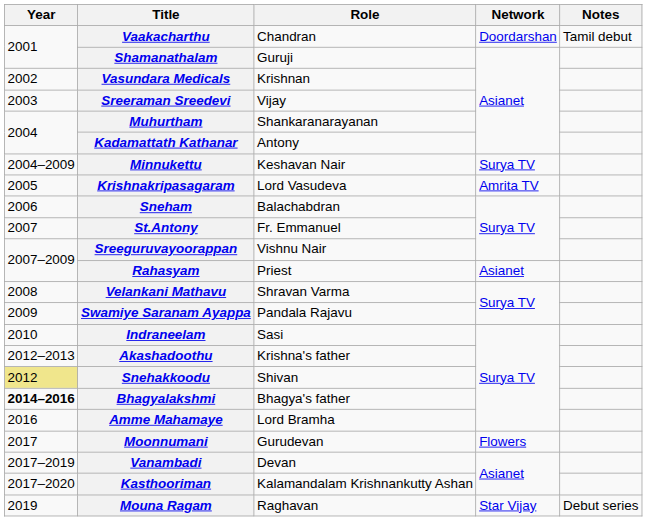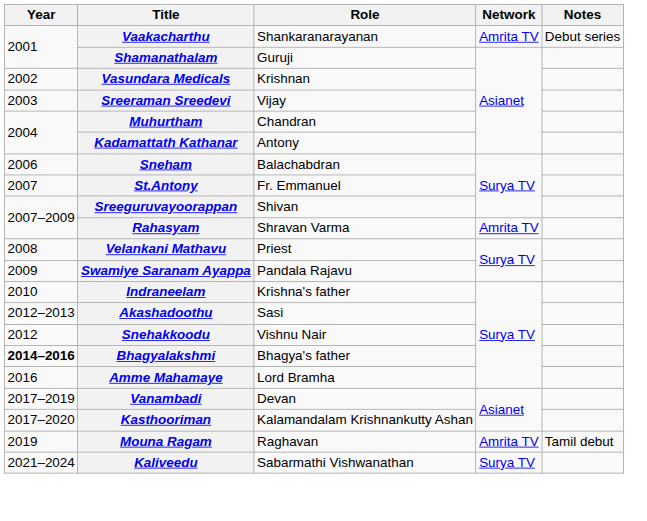Vaakacharthu | Role: Chandran -> Shankaranarayanan
Vaakacharthu | Network: Doordarshan -> Amrita TV
Vaakacharthu | Notes: Tamil debut -> Debut series
Muhurtham | Role: Shankaranarayanan -> Chandran
- row: 2004–2009 | Minnukettu | Keshavan Nair | Surya TV
- row: 2005 | Krishnakripasagaram | Lord Vasudeva | Amrita TV
Sreeguruvayoorappan | Role: Vishnu Nair -> Shivan
Rahasyam | Role: Priest -> Shravan Varma
Rahasyam | Network: Asianet -> Amrita TV
Velankani Mathavu | Role: Shravan Varma -> Priest
Indraneelam | Role: Sasi -> Krishna's father
Akashadoothu | Role: Krishna's father -> Sasi
Snehakkoodu | Year: khaki background -> no background
Snehakkoodu | Role: Shivan -> Vishnu Nair
- row: 2017 | Moonnumani | Gurudevan | Flowers
Mouna Ragam | Network: Star Vijay -> Amrita TV
Mouna Ragam | Notes: Debut series -> Tamil debut
+ row: 2021–2024 | Kaliveedu | Sabarmathi Vishwanathan | Surya TV
